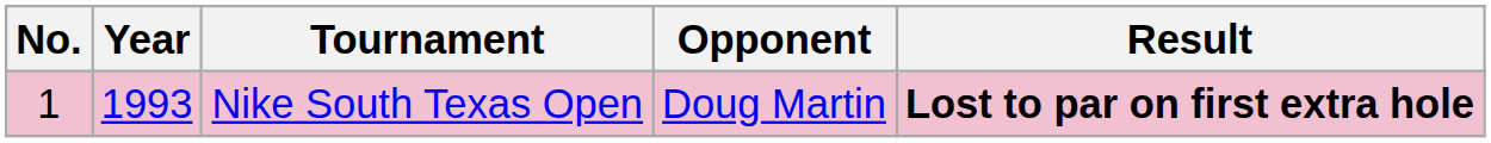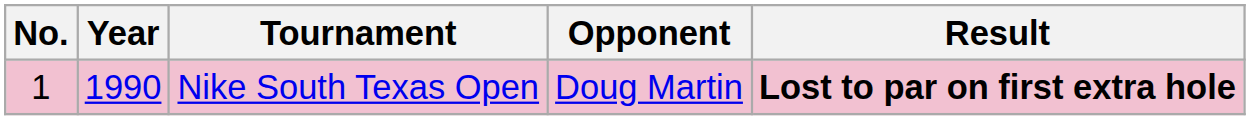Nike South Texas Open | Year: 1993 -> 1990
